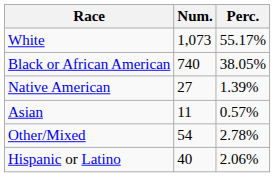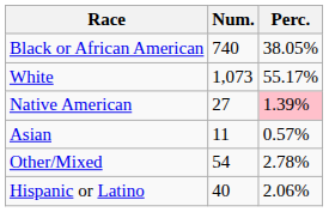rows swapped: White <-> Black or African American
Native American | Perc.: no background -> pink background
